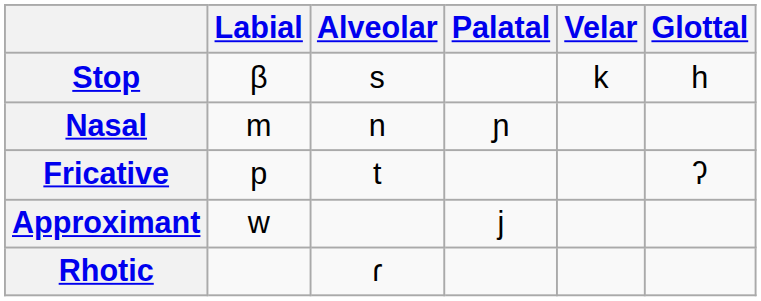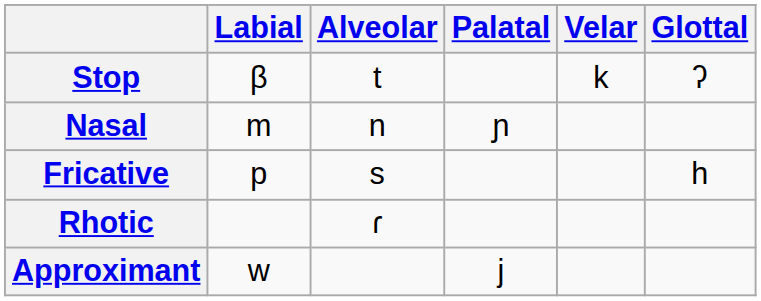Stop | Alveolar: s -> t
Stop | Glottal: h -> ʔ
Fricative | Alveolar: t -> s
Fricative | Glottal: ʔ -> h
rows swapped: Rhotic <-> Approximant
